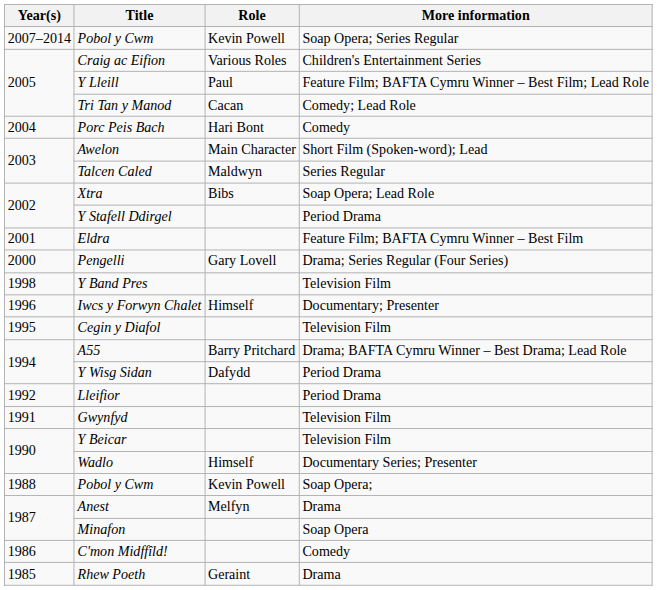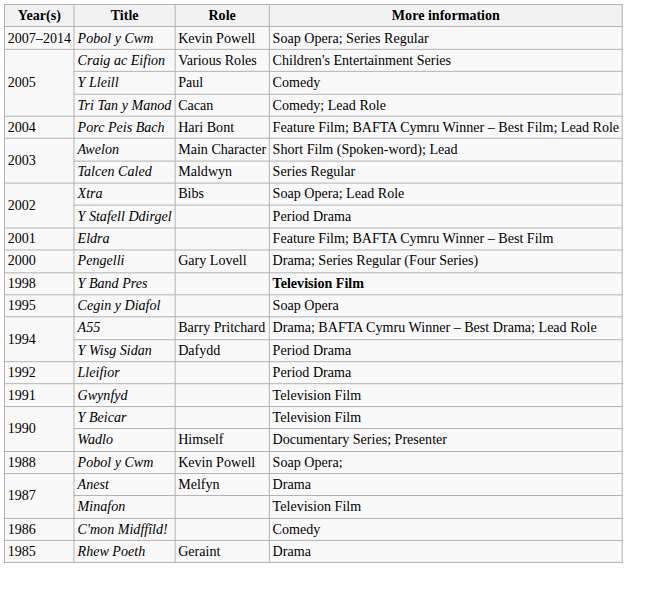Y Lleill | More information: Feature Film; BAFTA Cymru Winner – Best Film; Lead Role -> Comedy
Porc Peis Bach | More information: Comedy -> Feature Film; BAFTA Cymru Winner – Best Film; Lead Role
Y Band Pres | More information: normal -> bold
- row: 1996 | Iwcs y Forwyn Chalet | Himself | Documentary; Presenter
Cegin y Diafol | More information: Television Film -> Soap Opera
Minafon | More information: Soap Opera -> Television Film
